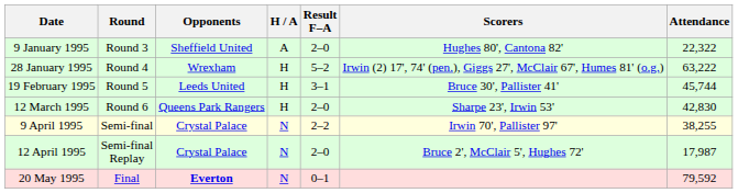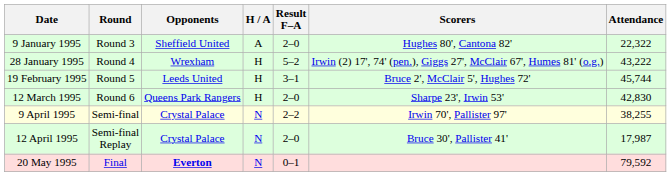28 January 1995 | Attendance: 63,222 -> 43,222
19 February 1995 | Scorers: Bruce 30', Pallister 41' -> Bruce 2', McClair 5', Hughes 72'
12 April 1995 | Scorers: Bruce 2', McClair 5', Hughes 72' -> Bruce 30', Pallister 41'
